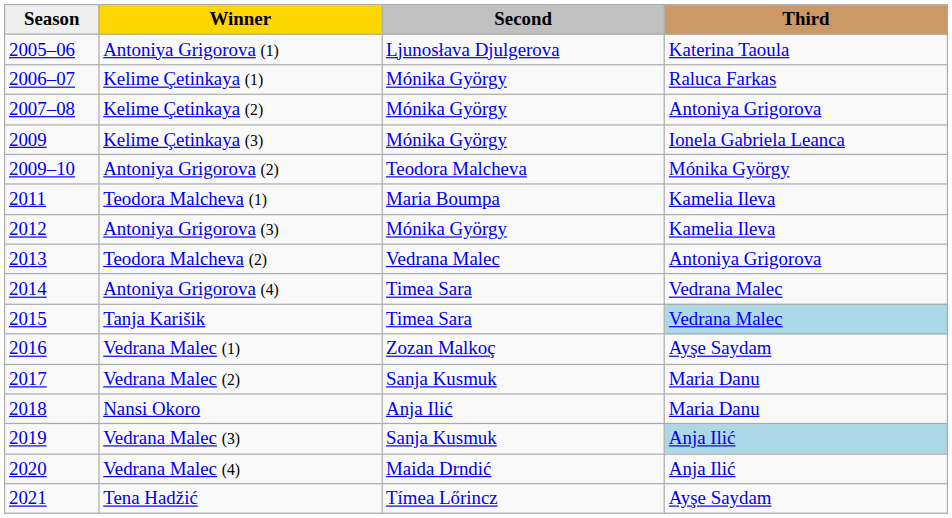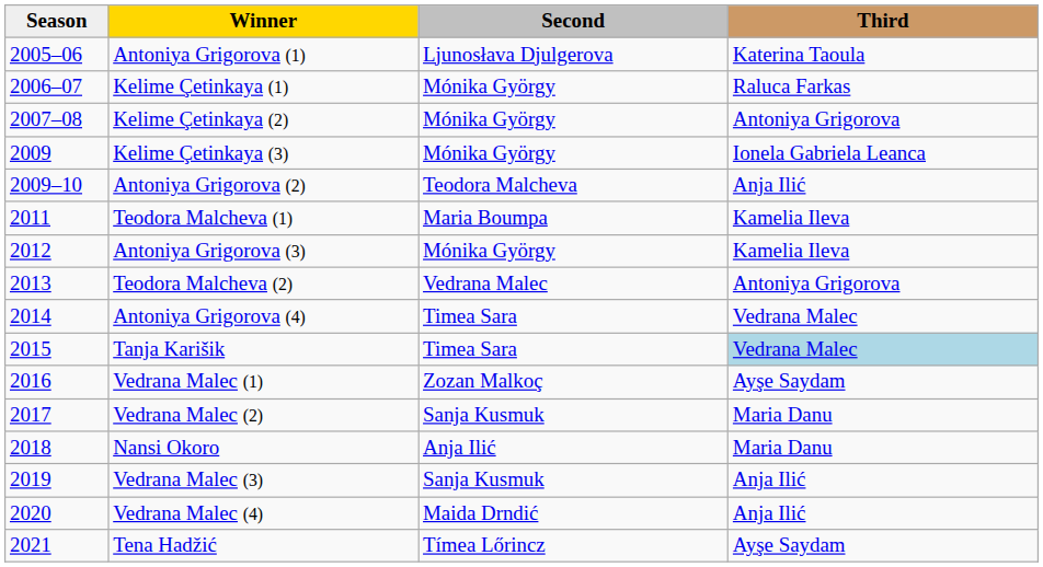Antoniya Grigorova (2) | Third: Mónika György -> Anja Ilić
Vedrana Malec (3) | Third: lightblue background -> no background
